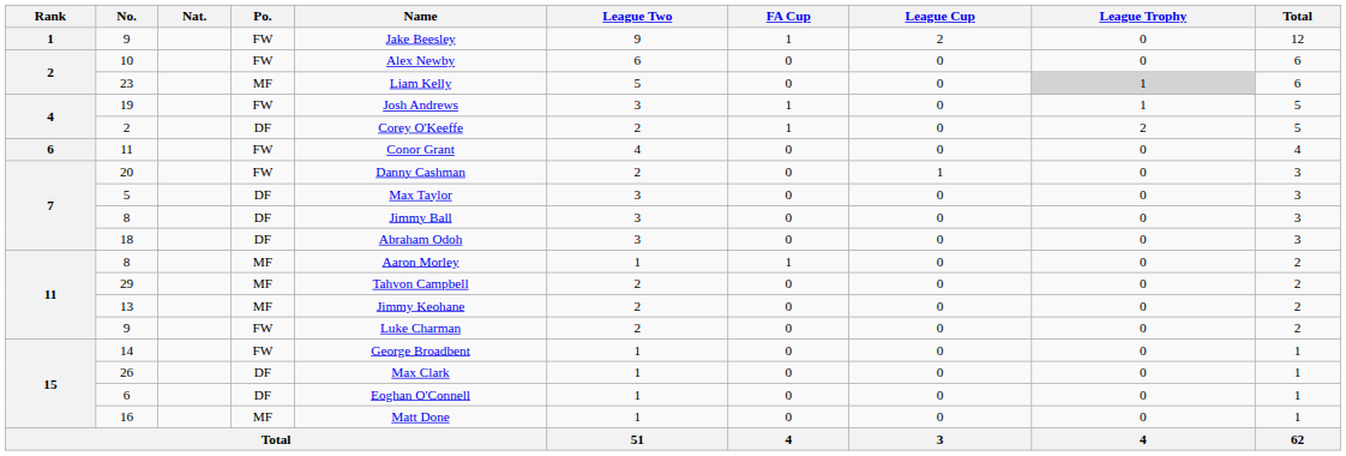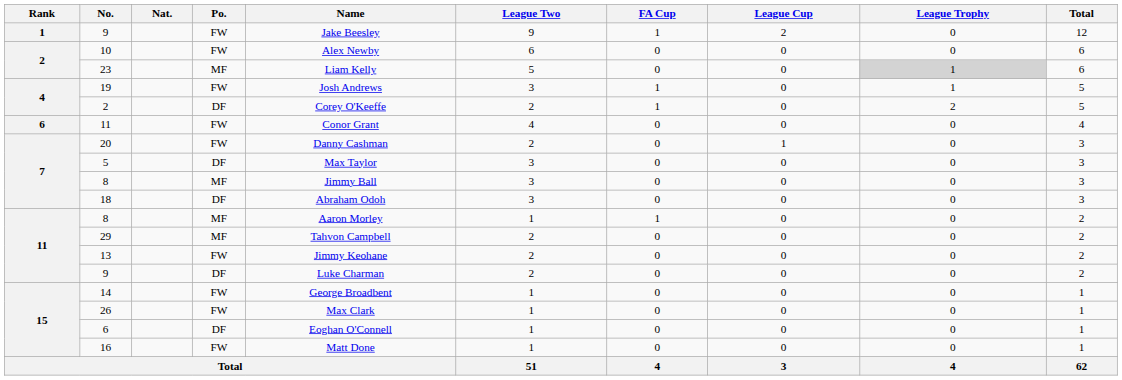7 / 8 | Po.: DF -> MF
13 | Po.: MF -> FW
11 / 9 | Po.: FW -> DF
26 | Po.: DF -> FW
16 | Po.: MF -> FW
